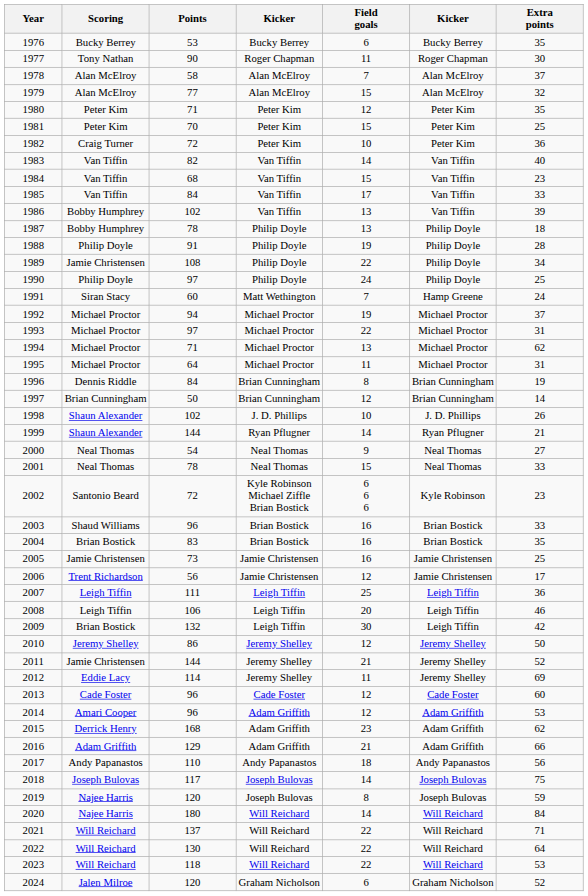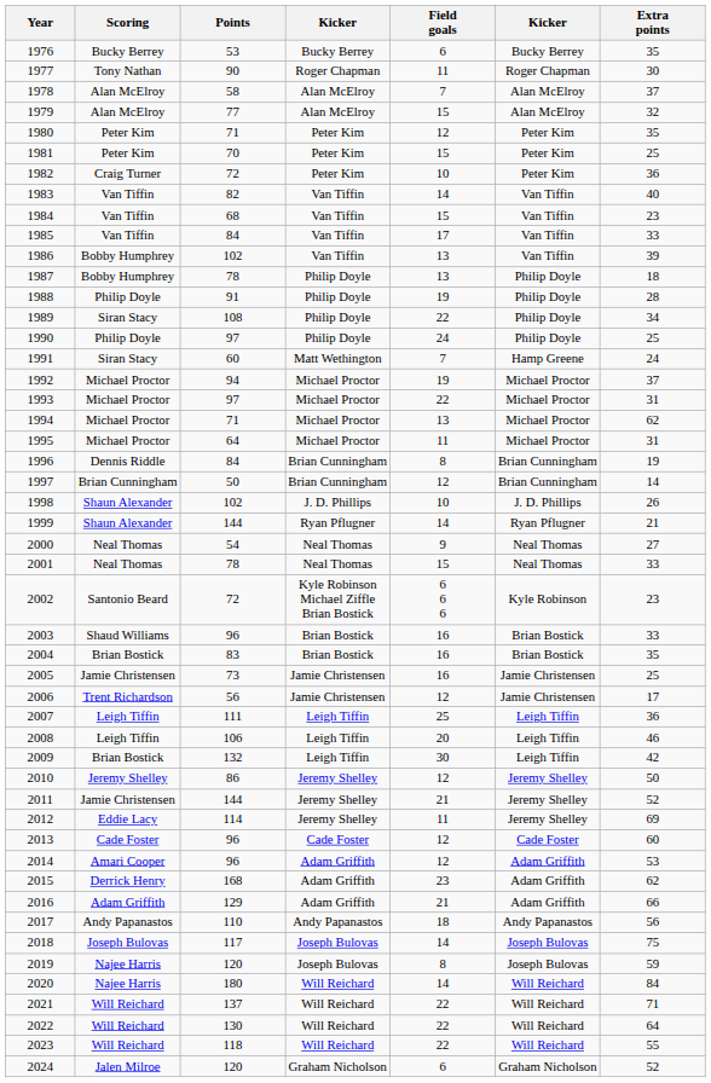1989 | Scoring: Jamie Christensen -> Siran Stacy
2023 | Extra points: 53 -> 55
